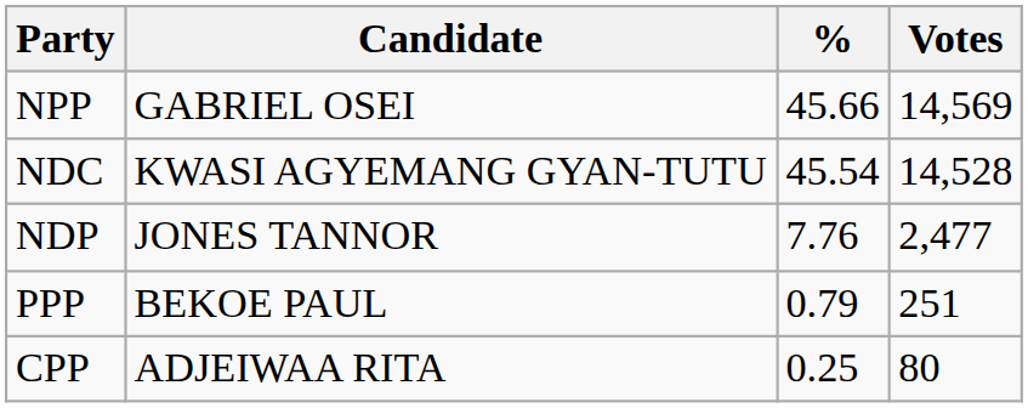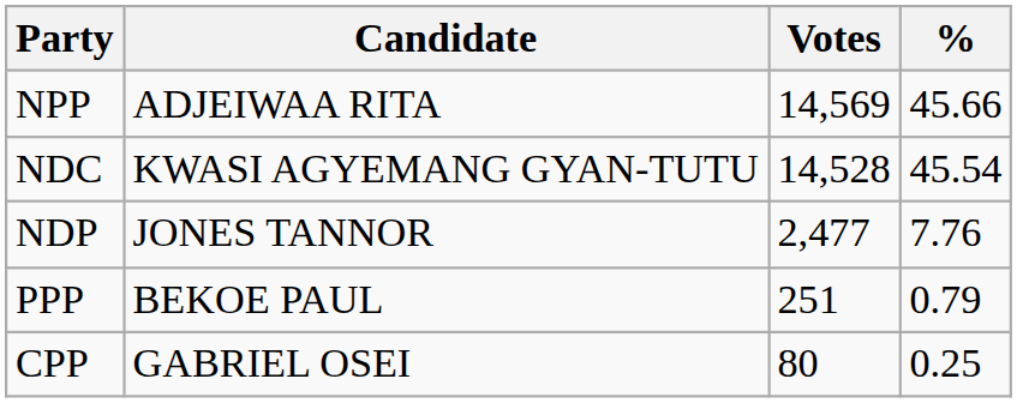columns swapped: Votes <-> %
NPP | Candidate: GABRIEL OSEI -> ADJEIWAA RITA
CPP | Candidate: ADJEIWAA RITA -> GABRIEL OSEI
